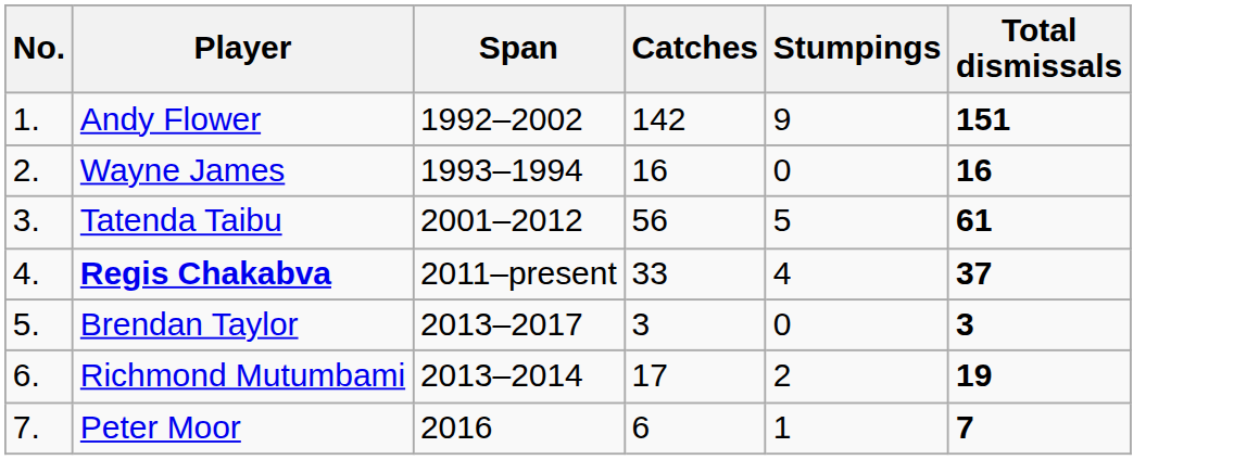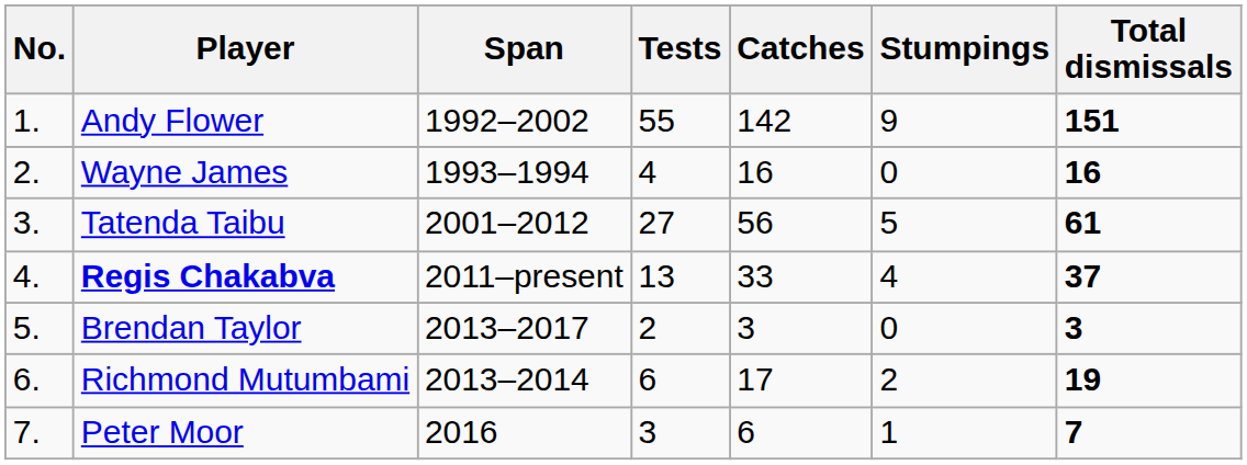+ column: Tests | 55 | 4 | 27 | 13 | 2 | 6 | 3
